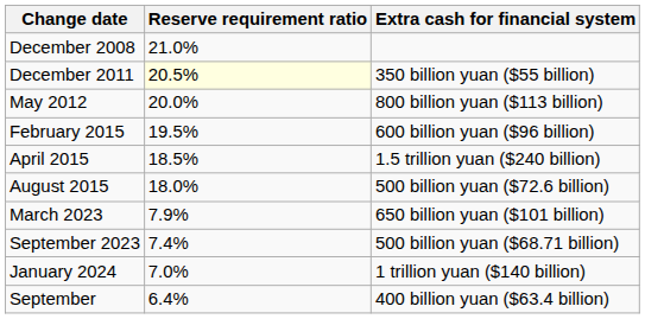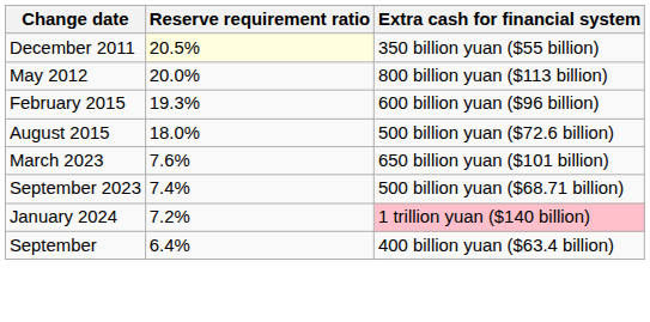- row: December 2008 | 21.0%
February 2015 | Reserve requirement ratio: 19.5% -> 19.3%
- row: April 2015 | 18.5% | 1.5 trillion yuan ($240 billion)
March 2023 | Reserve requirement ratio: 7.9% -> 7.6%
January 2024 | Reserve requirement ratio: 7.0% -> 7.2%
January 2024 | Extra cash for financial system: no background -> pink background
